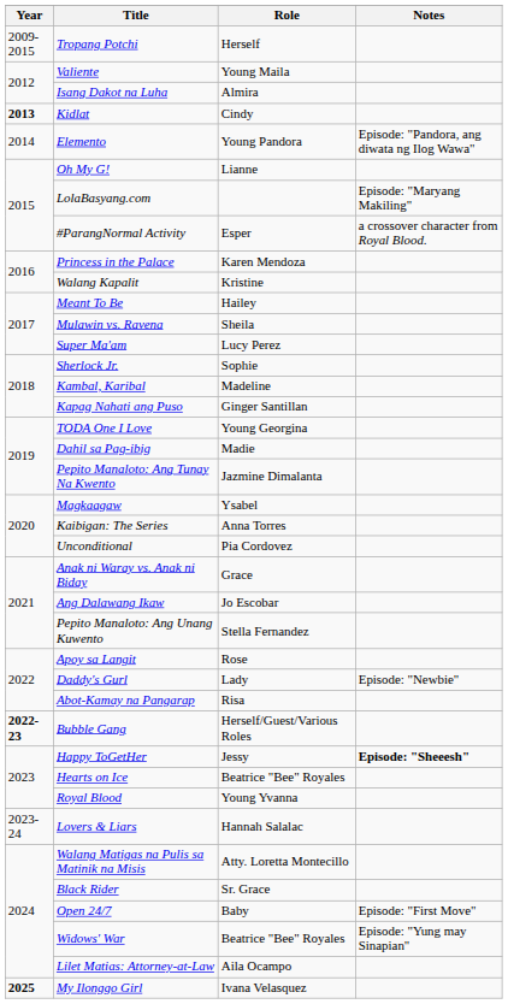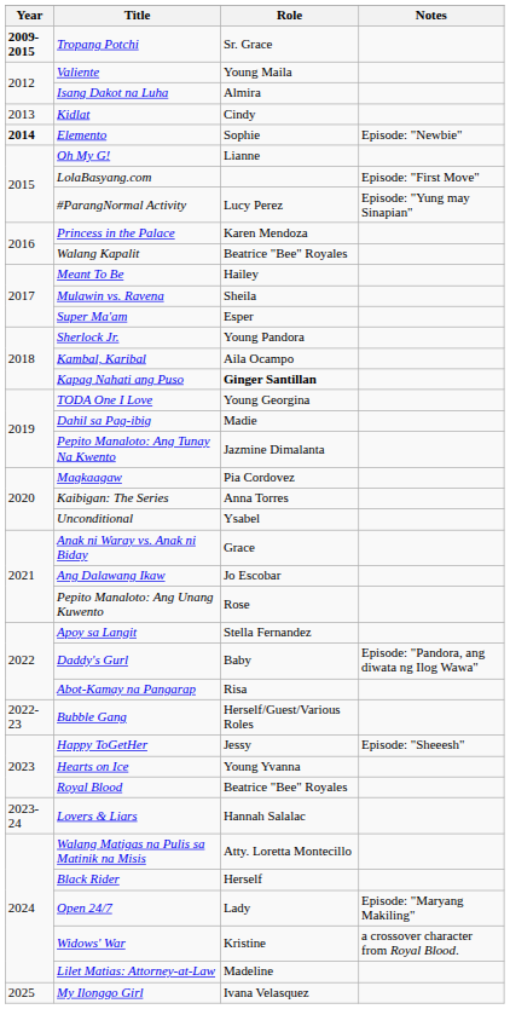Tropang Potchi | Year: normal -> bold
Tropang Potchi | Role: Herself -> Sr. Grace
Kidlat | Year: bold -> normal
Elemento | Year: normal -> bold
Elemento | Role: Young Pandora -> Sophie
Elemento | Notes: Episode: "Pandora, ang diwata ng Ilog Wawa" -> Episode: "Newbie"
LolaBasyang.com | Notes: Episode: "Maryang Makiling" -> Episode: "First Move"
#ParangNormal Activity | Role: Esper -> Lucy Perez
#ParangNormal Activity | Notes: a crossover character from Royal Blood. -> Episode: "Yung may Sinapian"
Walang Kapalit | Role: Kristine -> Beatrice "Bee" Royales
Super Ma'am | Role: Lucy Perez -> Esper
Sherlock Jr. | Role: Sophie -> Young Pandora
Kambal, Karibal | Role: Madeline -> Aila Ocampo
Kapag Nahati ang Puso | Role: normal -> bold
Magkaagaw | Role: Ysabel -> Pia Cordovez
Unconditional | Role: Pia Cordovez -> Ysabel
Pepito Manaloto: Ang Unang Kuwento | Role: Stella Fernandez -> Rose
Apoy sa Langit | Role: Rose -> Stella Fernandez
Daddy's Gurl | Role: Lady -> Baby
Daddy's Gurl | Notes: Episode: "Newbie" -> Episode: "Pandora, ang diwata ng Ilog Wawa"
Bubble Gang | Year: bold -> normal
Happy ToGetHer | Notes: bold -> normal
Hearts on Ice | Role: Beatrice "Bee" Royales -> Young Yvanna
Royal Blood | Role: Young Yvanna -> Beatrice "Bee" Royales
Black Rider | Role: Sr. Grace -> Herself
Open 24/7 | Role: Baby -> Lady
Open 24/7 | Notes: Episode: "First Move" -> Episode: "Maryang Makiling"
Widows' War | Role: Beatrice "Bee" Royales -> Kristine
Widows' War | Notes: Episode: "Yung may Sinapian" -> a crossover character from Royal Blood.
Lilet Matias: Attorney-at-Law | Role: Aila Ocampo -> Madeline
My Ilonggo Girl | Year: bold -> normal
